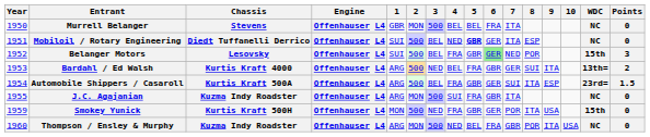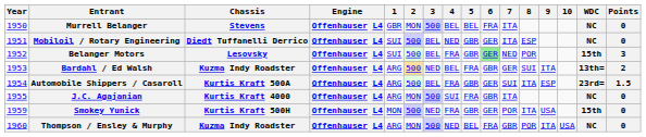Mobiloil / Rotary Engineering | 5: bold -> normal
Bardahl / Ed Walsh | Chassis: Kurtis Kraft 4000 -> Kuzma Indy Roadster
J.C. Agajanian | Chassis: Kuzma Indy Roadster -> Kurtis Kraft 4000
